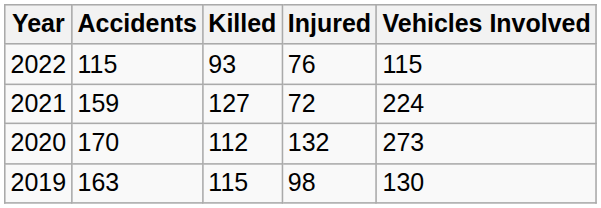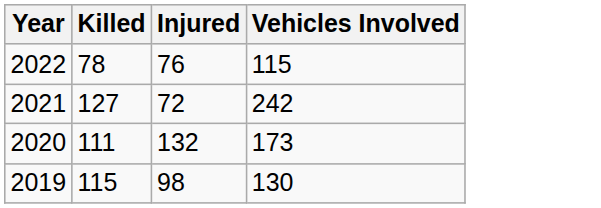- column: Accidents | 115 | 159 | 170 | 163
2022 | Killed: 93 -> 78
2021 | Vehicles Involved: 224 -> 242
2020 | Killed: 112 -> 111
2020 | Vehicles Involved: 273 -> 173
